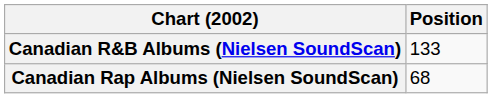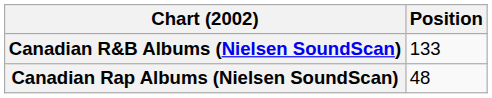Canadian Rap Albums (Nielsen SoundScan) | Position: 68 -> 48
